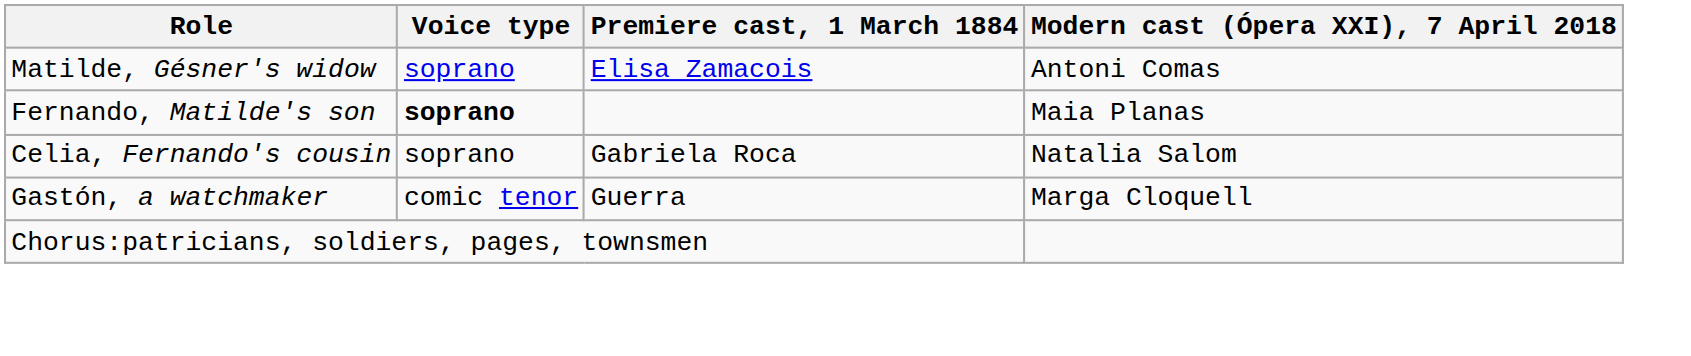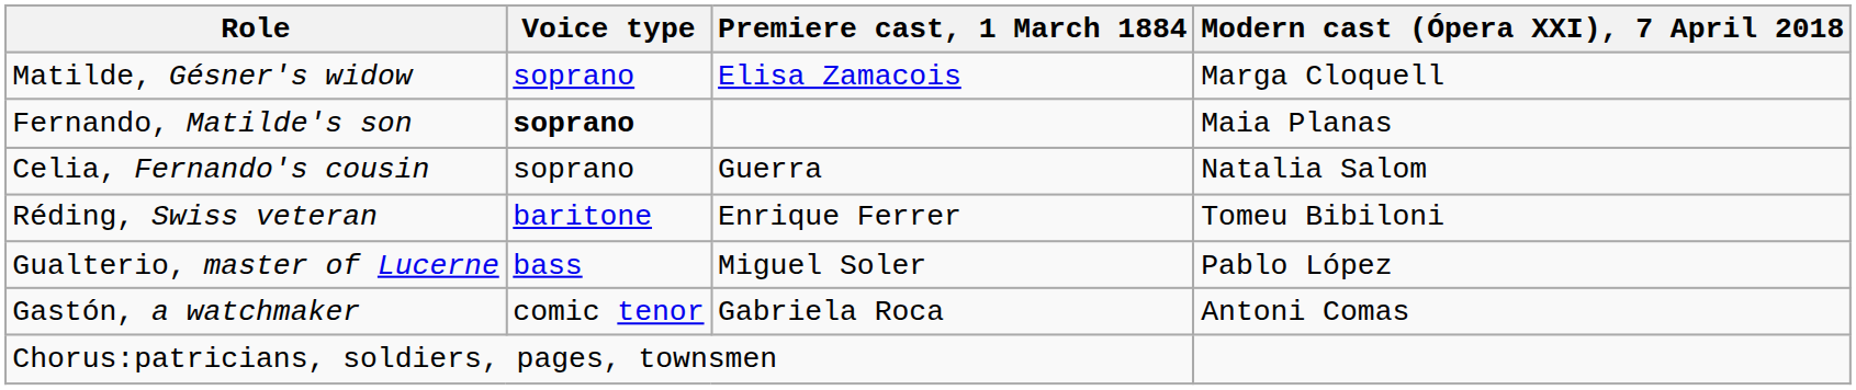Matilde, Gésner's widow | Modern cast (Ópera XXI), 7 April 2018: Antoni Comas -> Marga Cloquell
Celia, Fernando's cousin | Premiere cast, 1 March 1884: Gabriela Roca -> Guerra
+ row: Réding, Swiss veteran | baritone | Enrique Ferrer | Tomeu Bibiloni
+ row: Gualterio, master of Lucerne | bass | Miguel Soler | Pablo López
Gastón, a watchmaker | Premiere cast, 1 March 1884: Guerra -> Gabriela Roca
Gastón, a watchmaker | Modern cast (Ópera XXI), 7 April 2018: Marga Cloquell -> Antoni Comas
